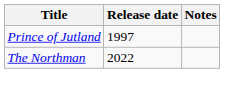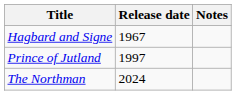+ row: Hagbard and Signe | 1967
The Northman | Release date: 2022 -> 2024
